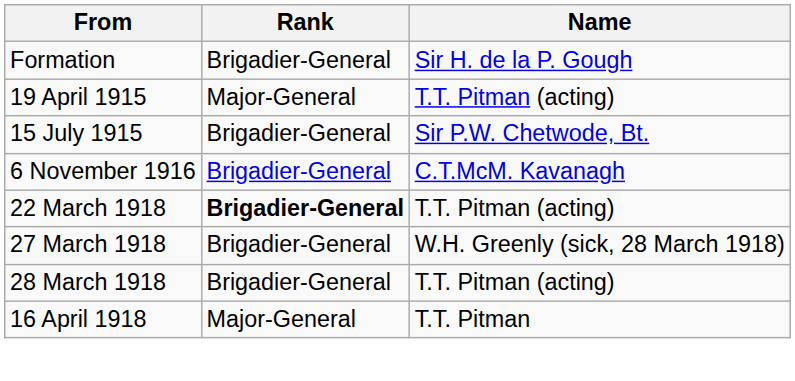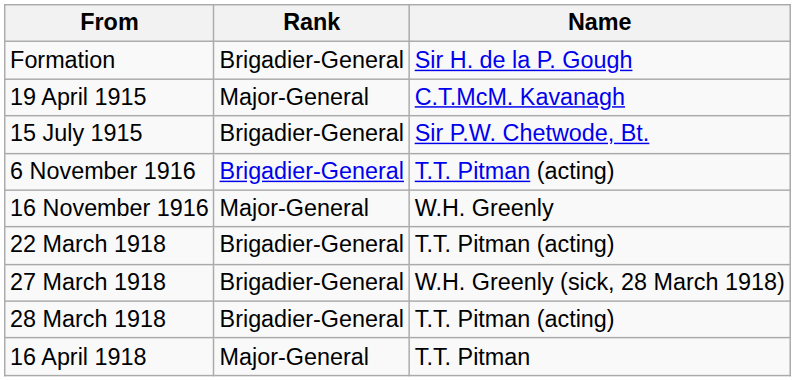19 April 1915 | Name: T.T. Pitman (acting) -> C.T.McM. Kavanagh
6 November 1916 | Name: C.T.McM. Kavanagh -> T.T. Pitman (acting)
+ row: 16 November 1916 | Major-General | W.H. Greenly
22 March 1918 | Rank: bold -> normal
